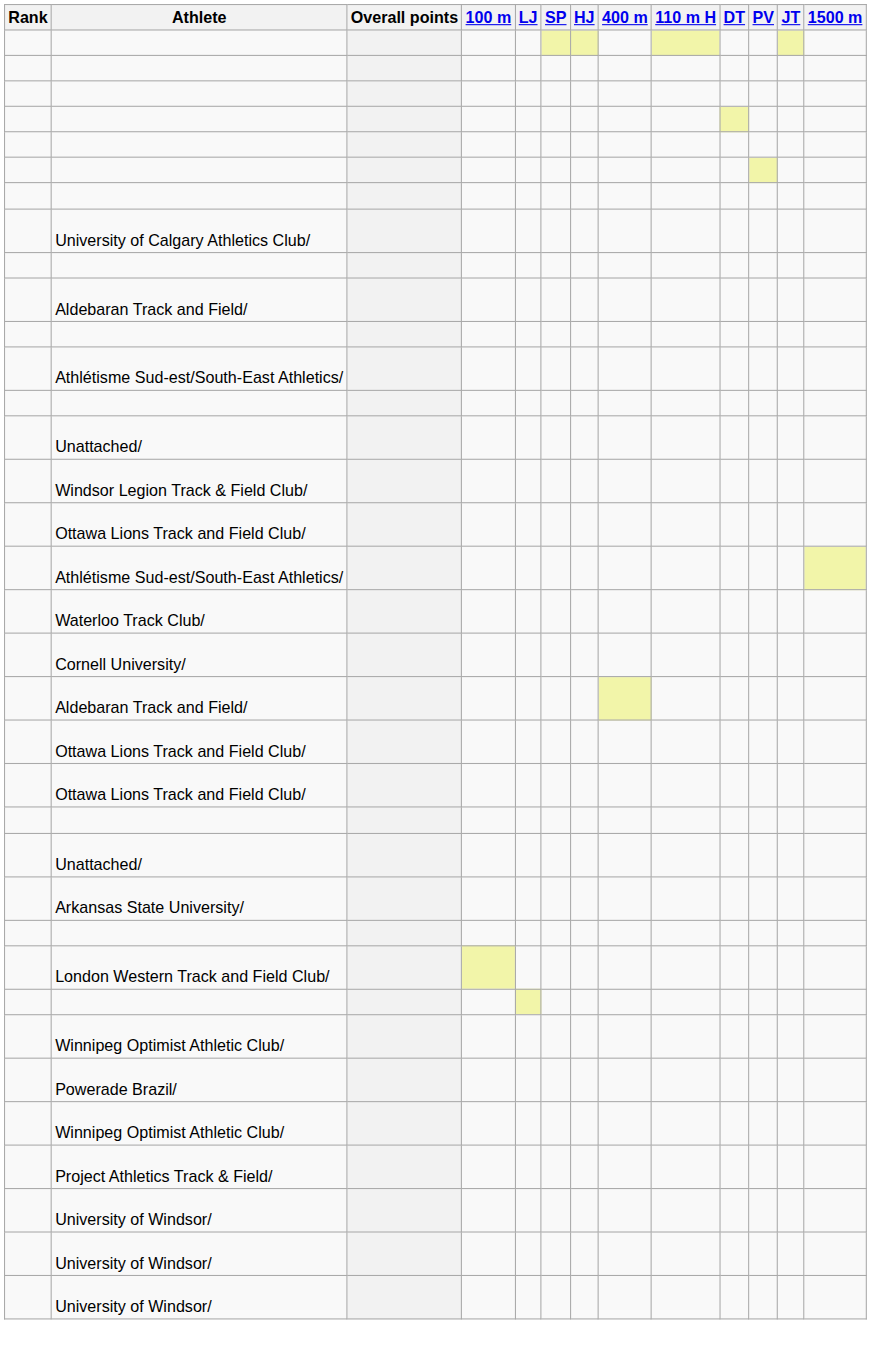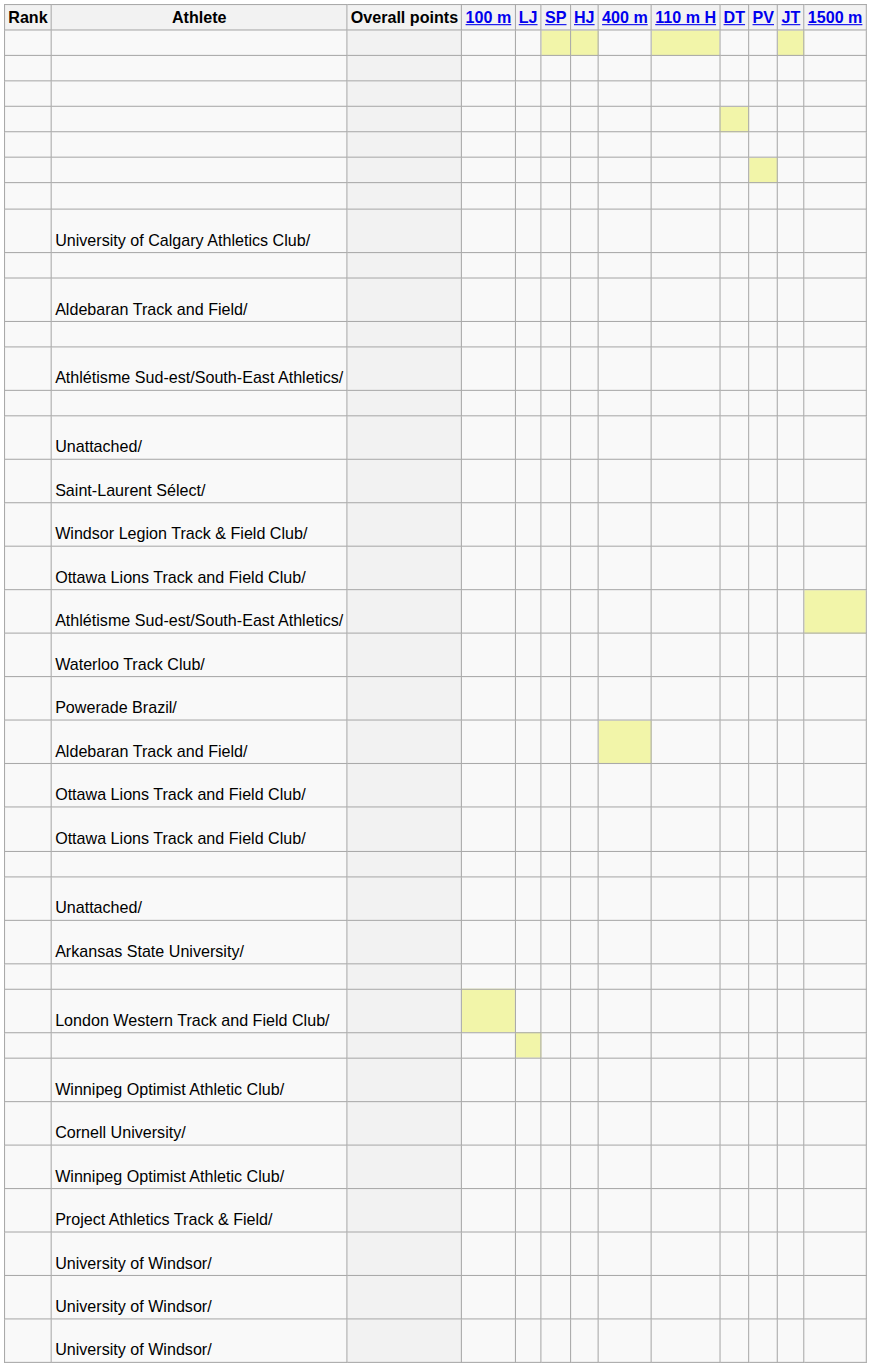+ row: Saint-Laurent Sélect/
rows swapped: Powerade Brazil/ <-> Cornell University/
